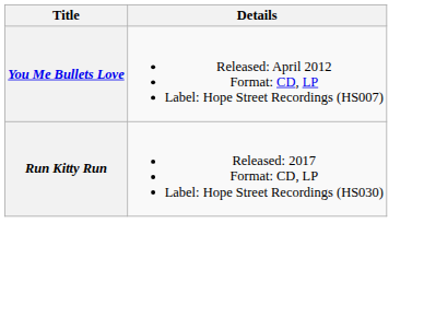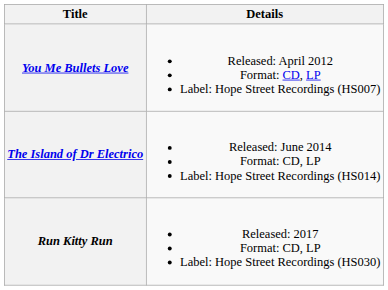+ row: The Island of Dr Electrico | Released: June 2014 Format: CD, LP Label: Hope Street Recordings (HS014)
